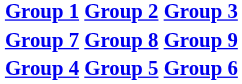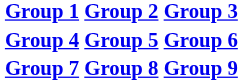rows swapped: Group 4 <-> Group 7
